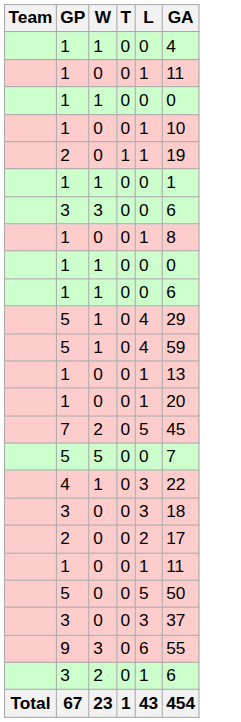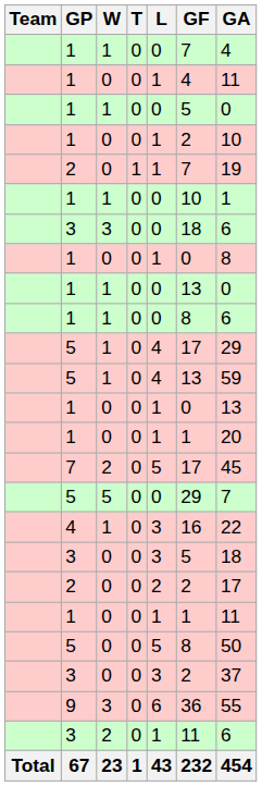+ column: GF | 7 | 4 | 5 | 2 | 7 | 10 | 18 | 0 | 13 | 8 | 17 | 13 | 0 | 1 | 17 | 29 | 16 | 5 | 2 | 1 | 8 | 2 | 36 | 11 | 232
